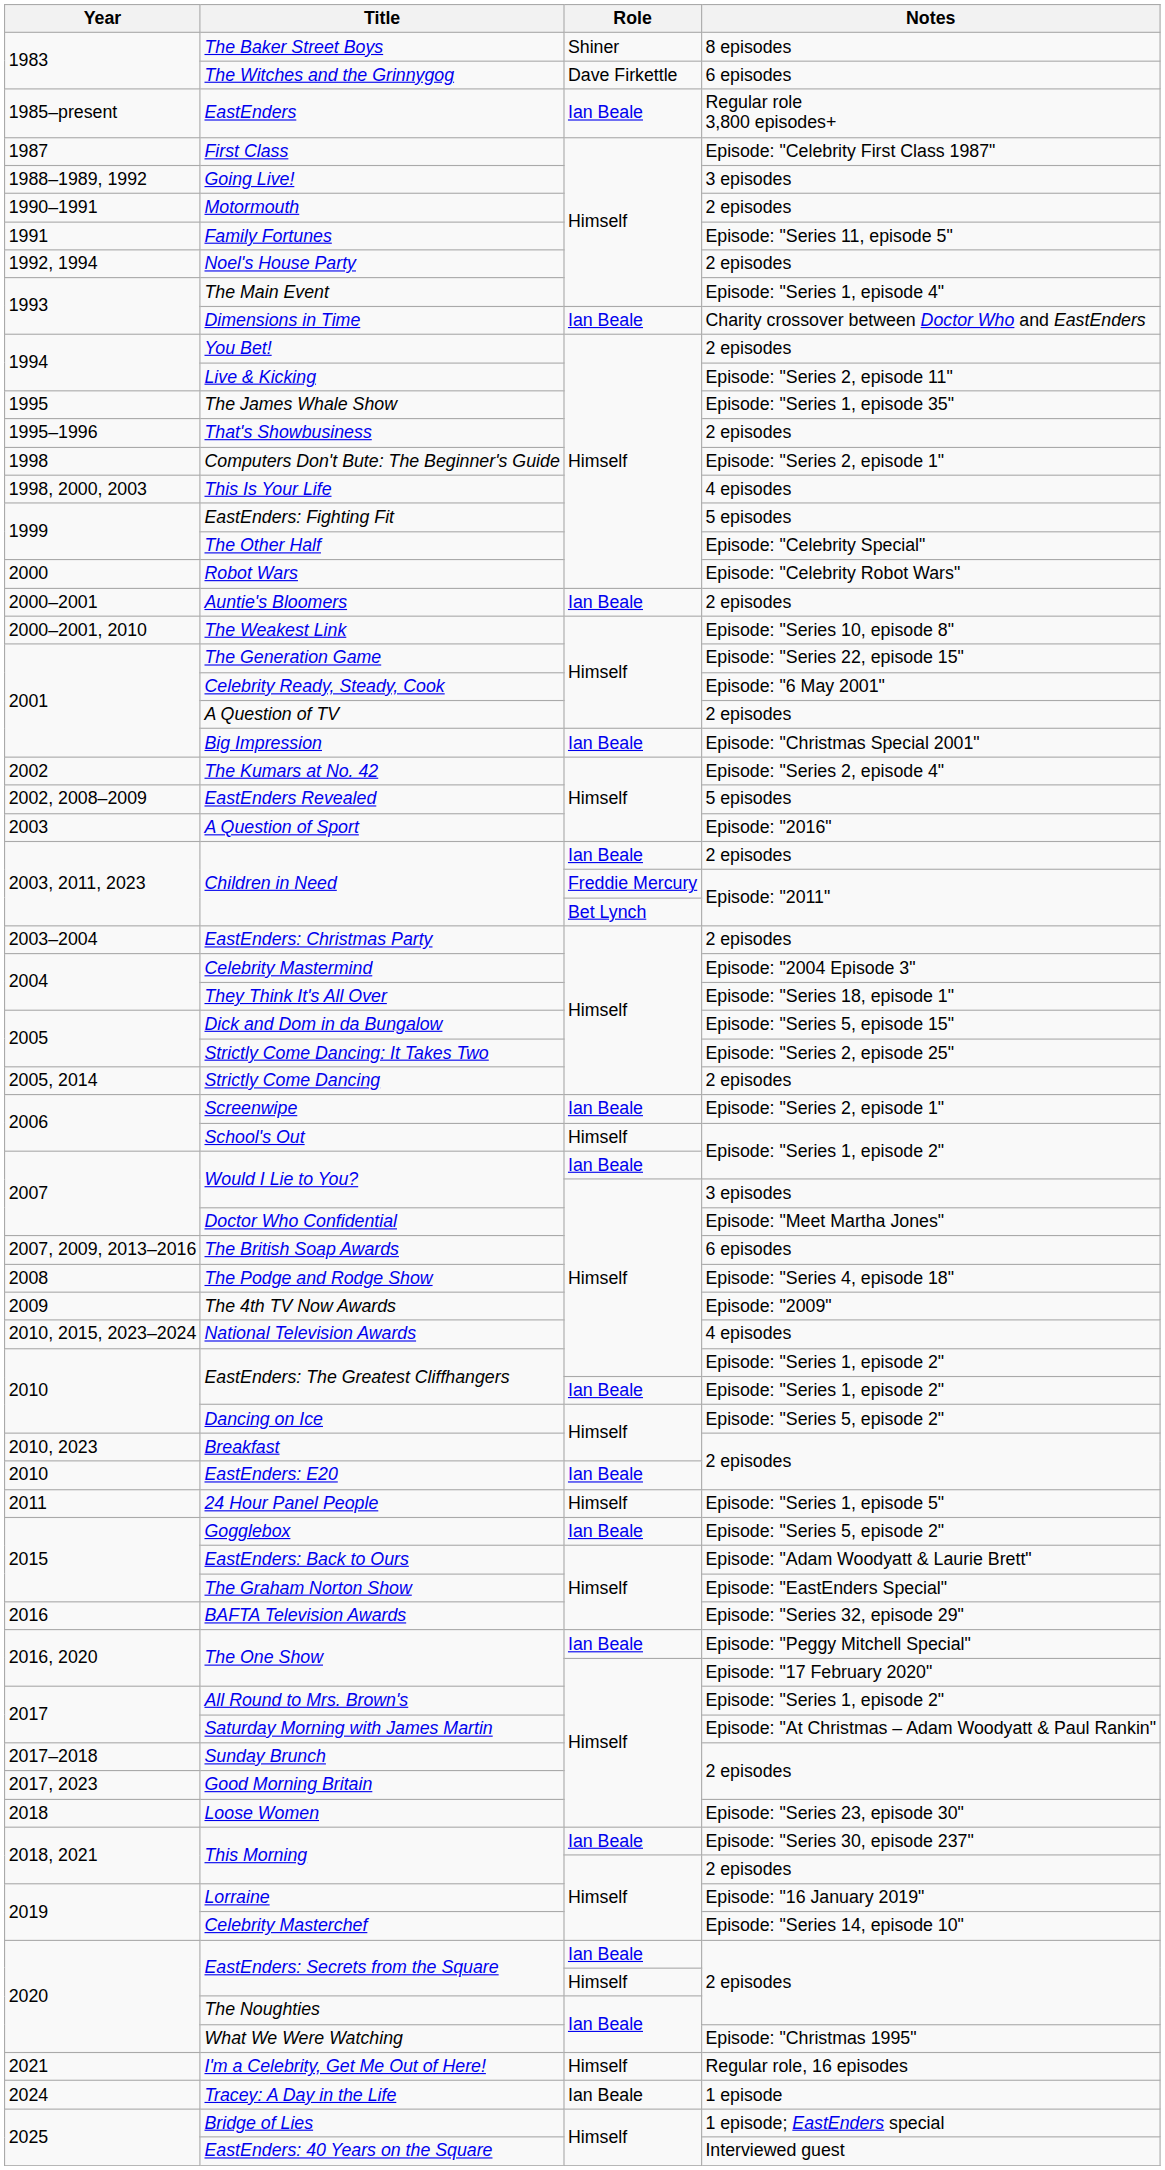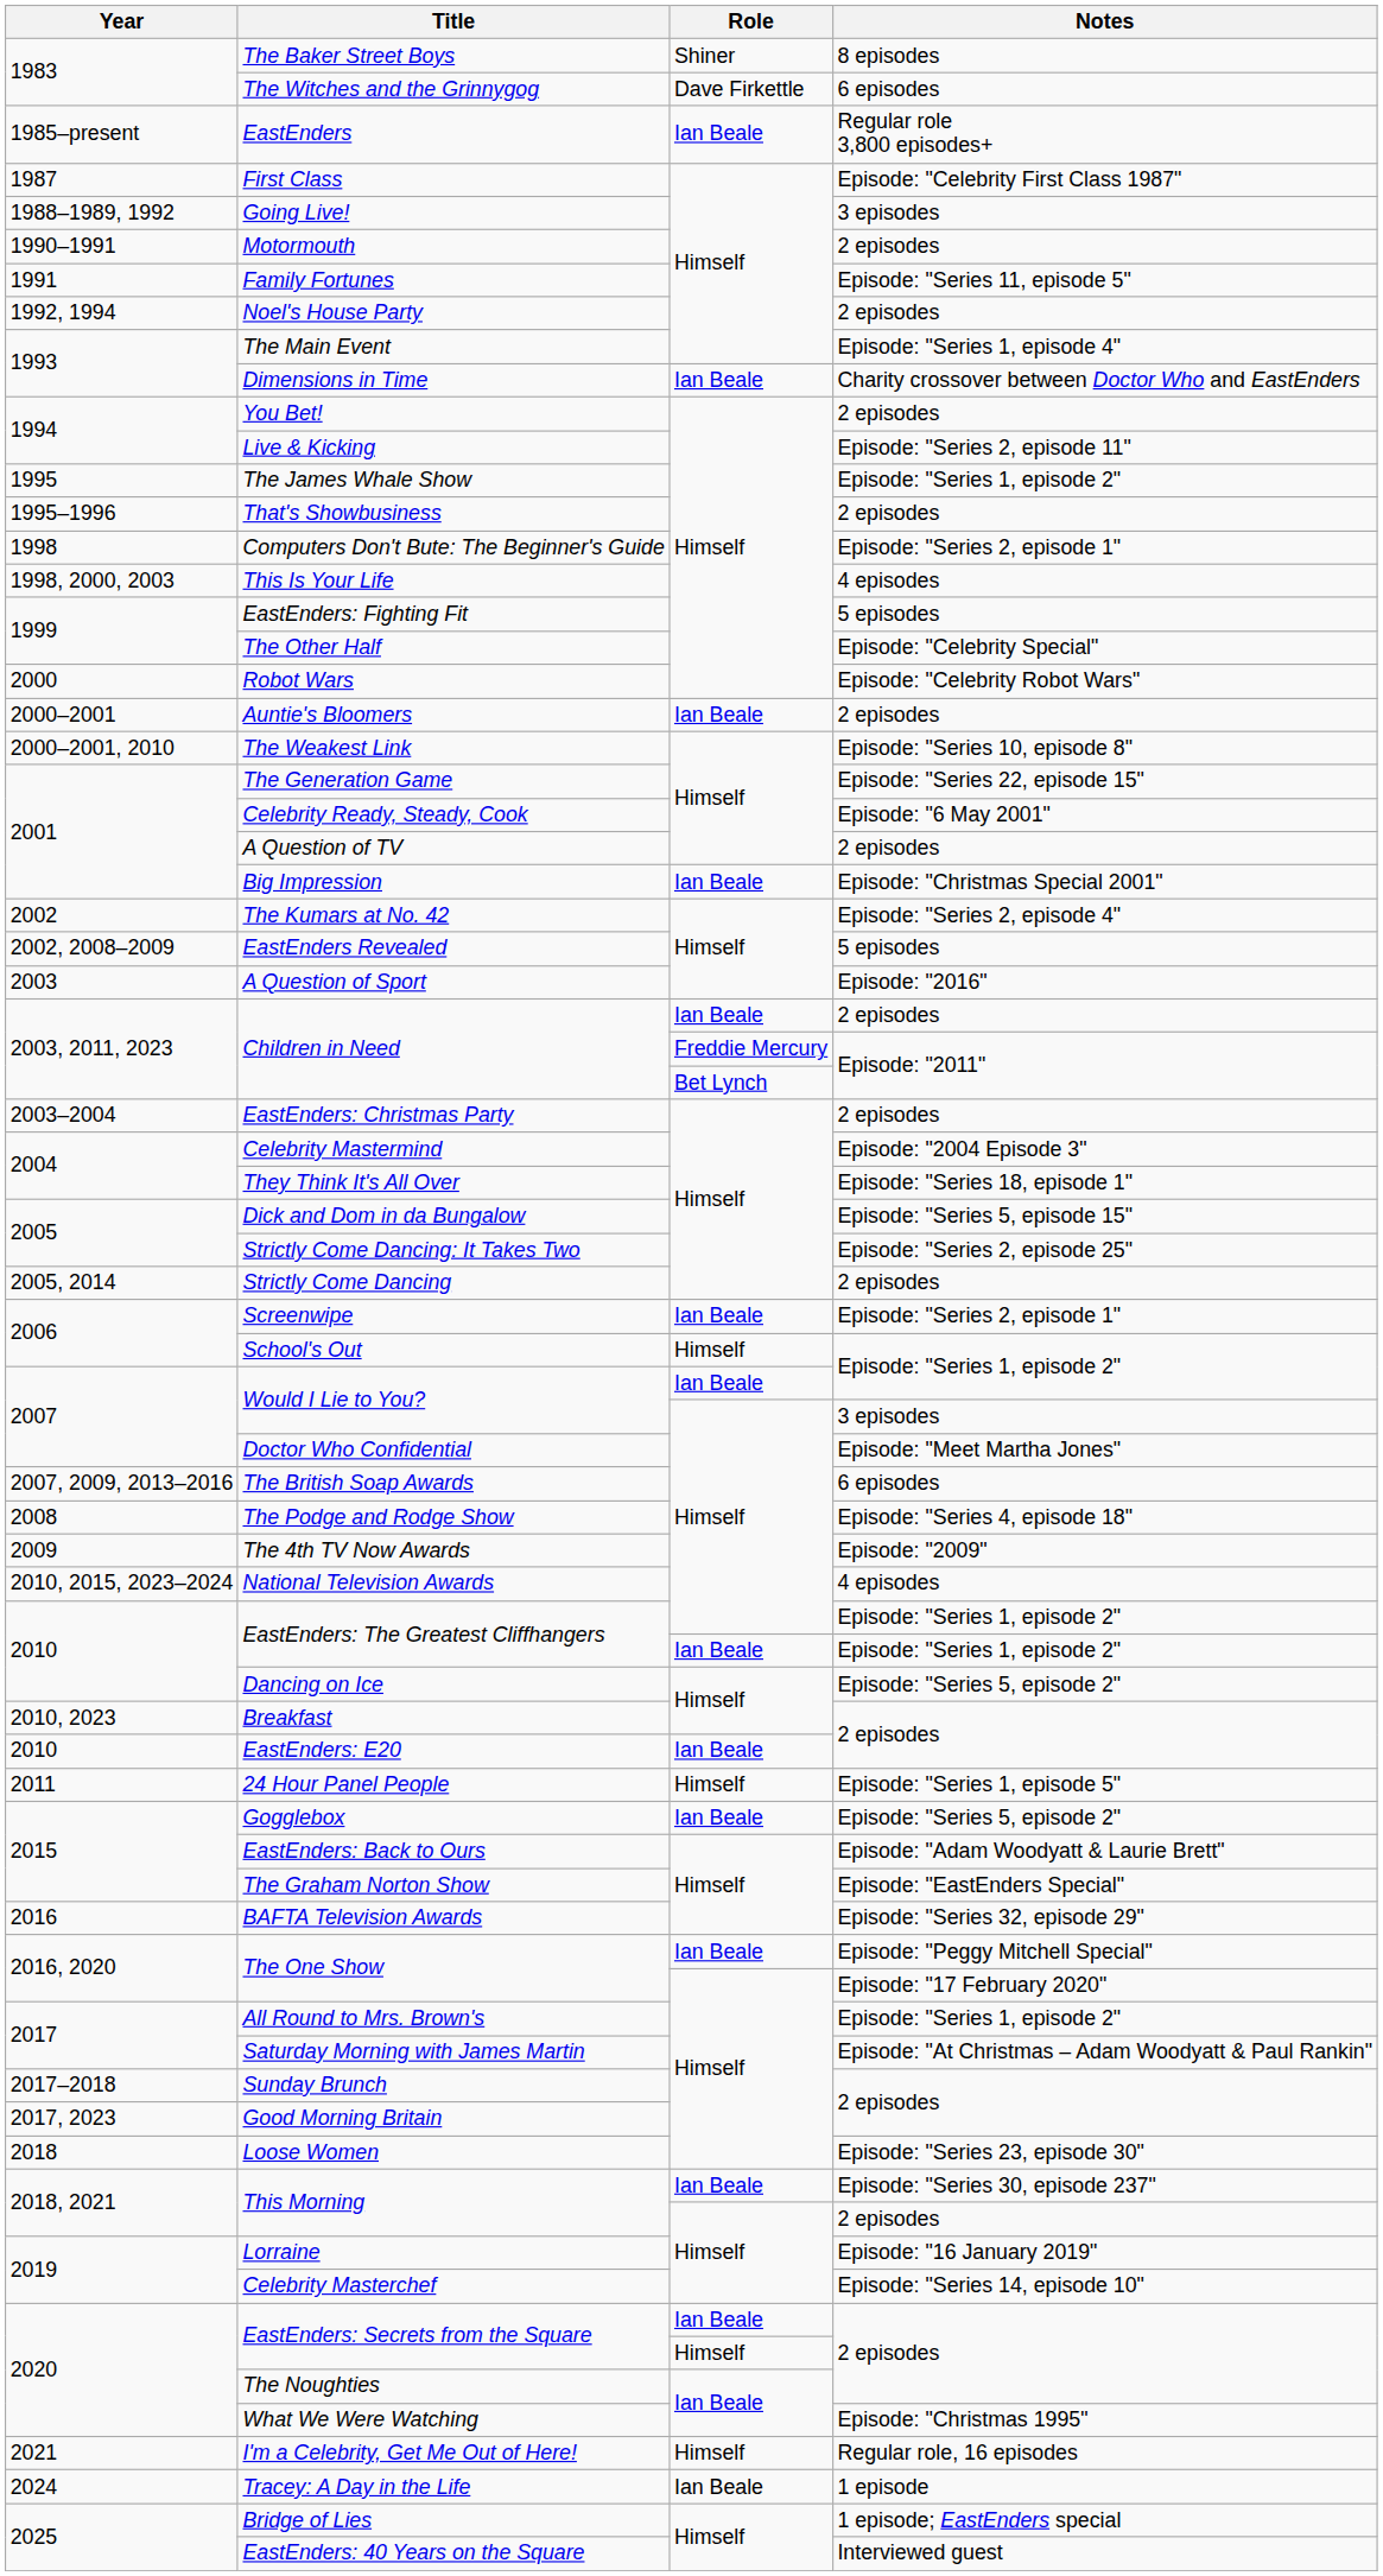The James Whale Show | Notes: Episode: "Series 1, episode 35" -> Episode: "Series 1, episode 2"
